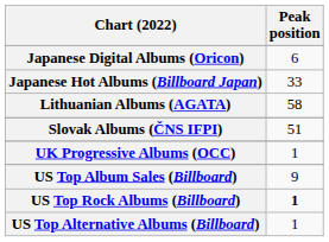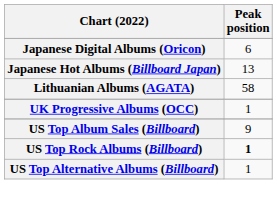Japanese Hot Albums (Billboard Japan) | Peak position: 33 -> 13
- row: Slovak Albums (ČNS IFPI) | 51
